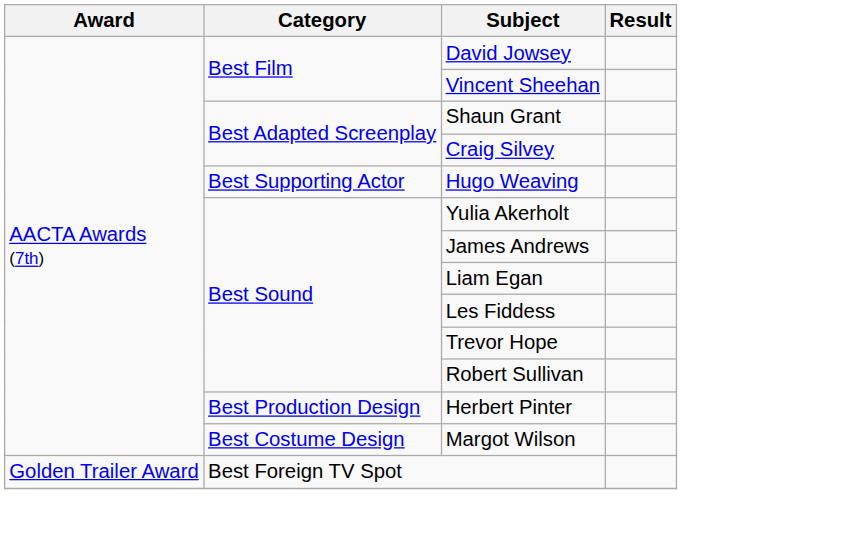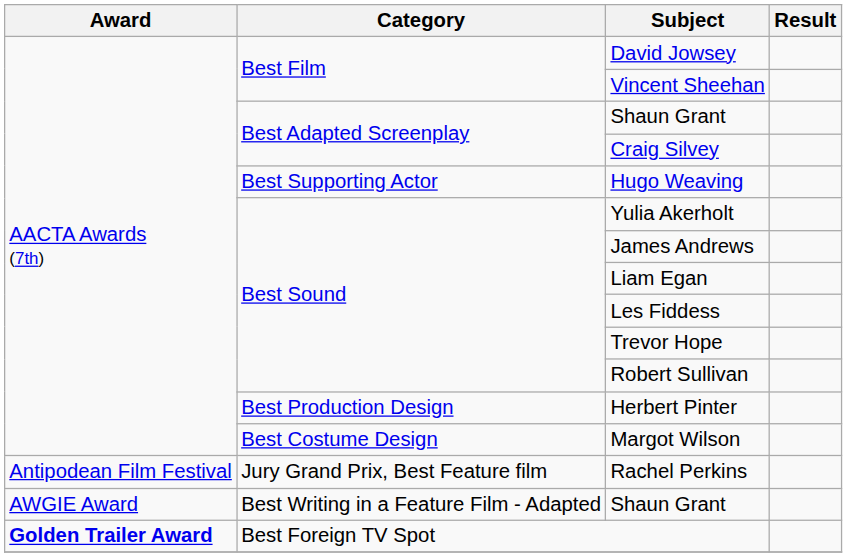+ row: Antipodean Film Festival | Jury Grand Prix, Best Feature film | Rachel Perkins
+ row: AWGIE Award | Best Writing in a Feature Film - Adapted | Shaun Grant
Best Foreign TV Spot | Award: normal -> bold
